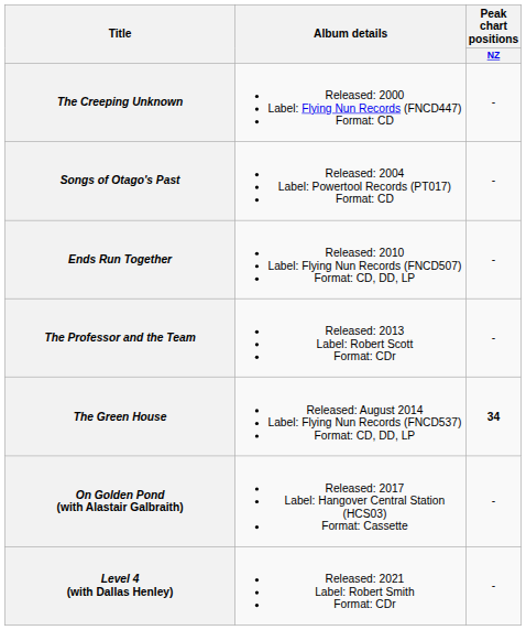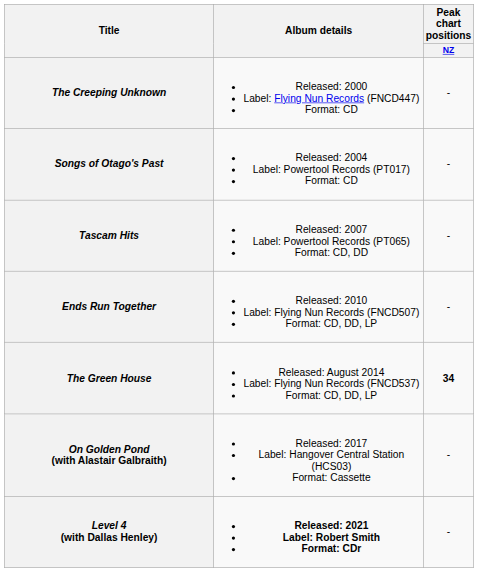+ row: Tascam Hits | Released: 2007 Label: Powertool Records (PT065) Format: CD, DD | -
- row: The Professor and the Team | Released: 2013 Label: Robert Scott Format: CDr | -
Level 4 (with Dallas Henley) | Album details: normal -> bold
